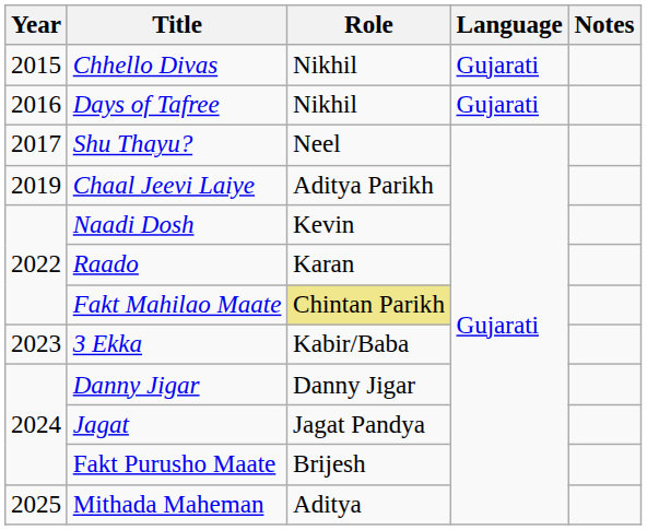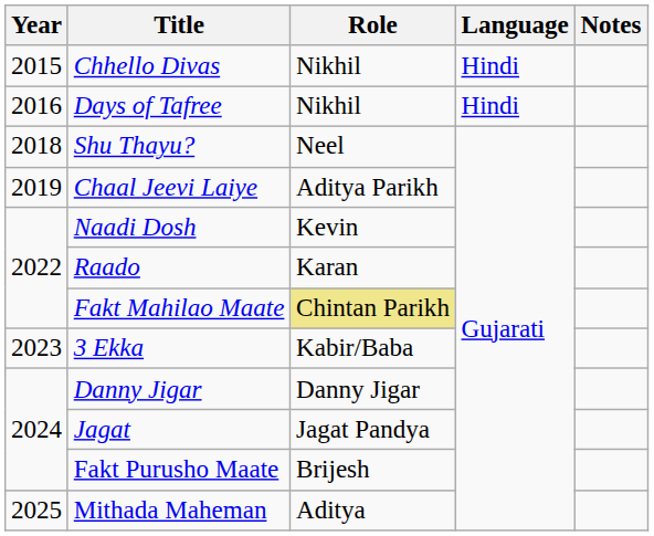Chhello Divas | Language: Gujarati -> Hindi
Days of Tafree | Language: Gujarati -> Hindi
Shu Thayu? | Year: 2017 -> 2018
